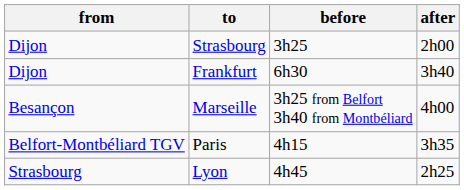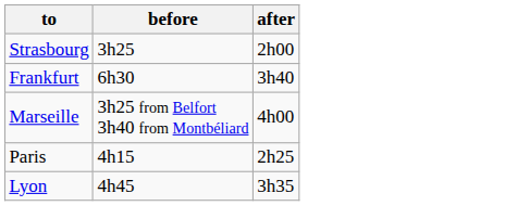- column: from | Dijon | Dijon | Besançon | Belfort-Montbéliard TGV | Strasbourg
Paris | after: 3h35 -> 2h25
Lyon | after: 2h25 -> 3h35
